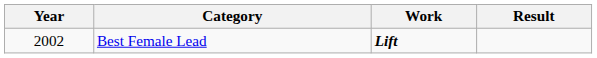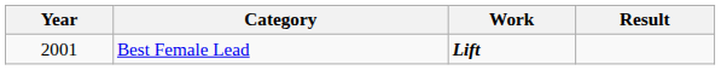Best Female Lead | Year: 2002 -> 2001
